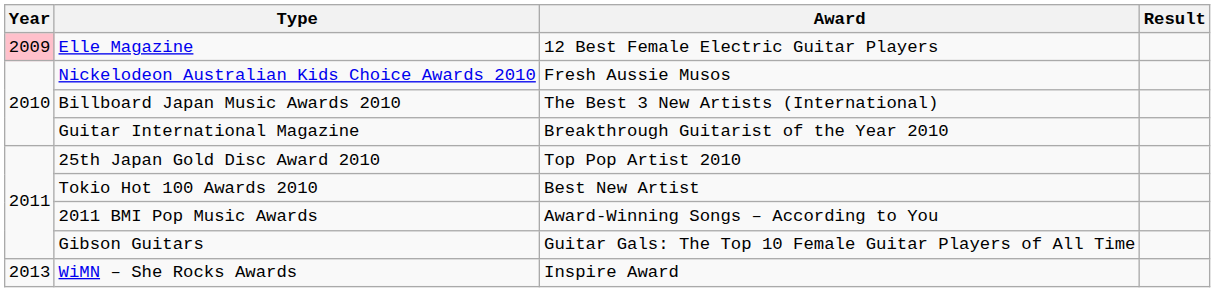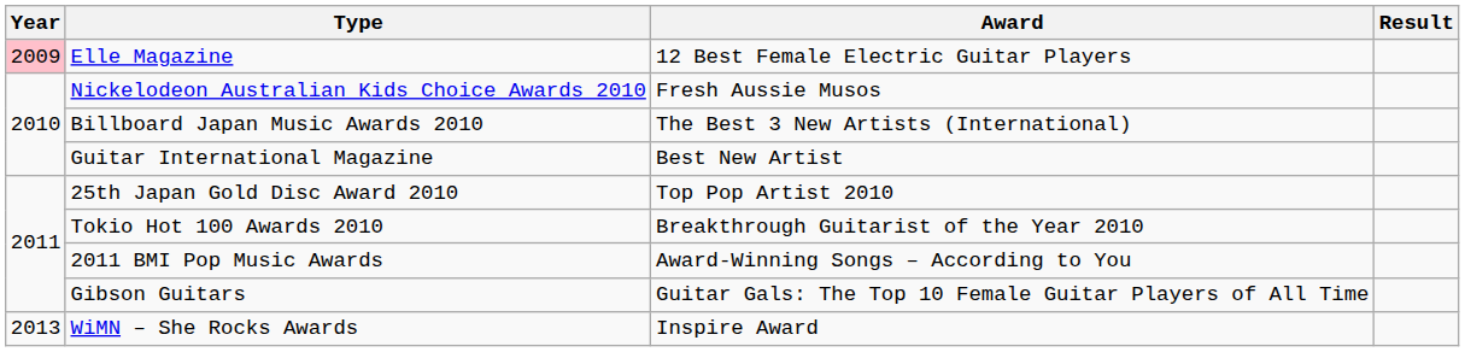Guitar International Magazine | Award: Breakthrough Guitarist of the Year 2010 -> Best New Artist
Tokio Hot 100 Awards 2010 | Award: Best New Artist -> Breakthrough Guitarist of the Year 2010
